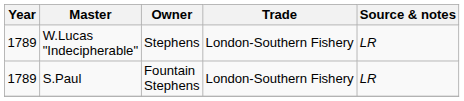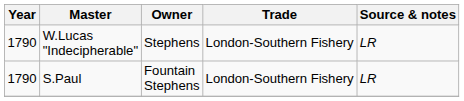W.Lucas "Indecipherable" | Year: 1789 -> 1790
S.Paul | Year: 1789 -> 1790
